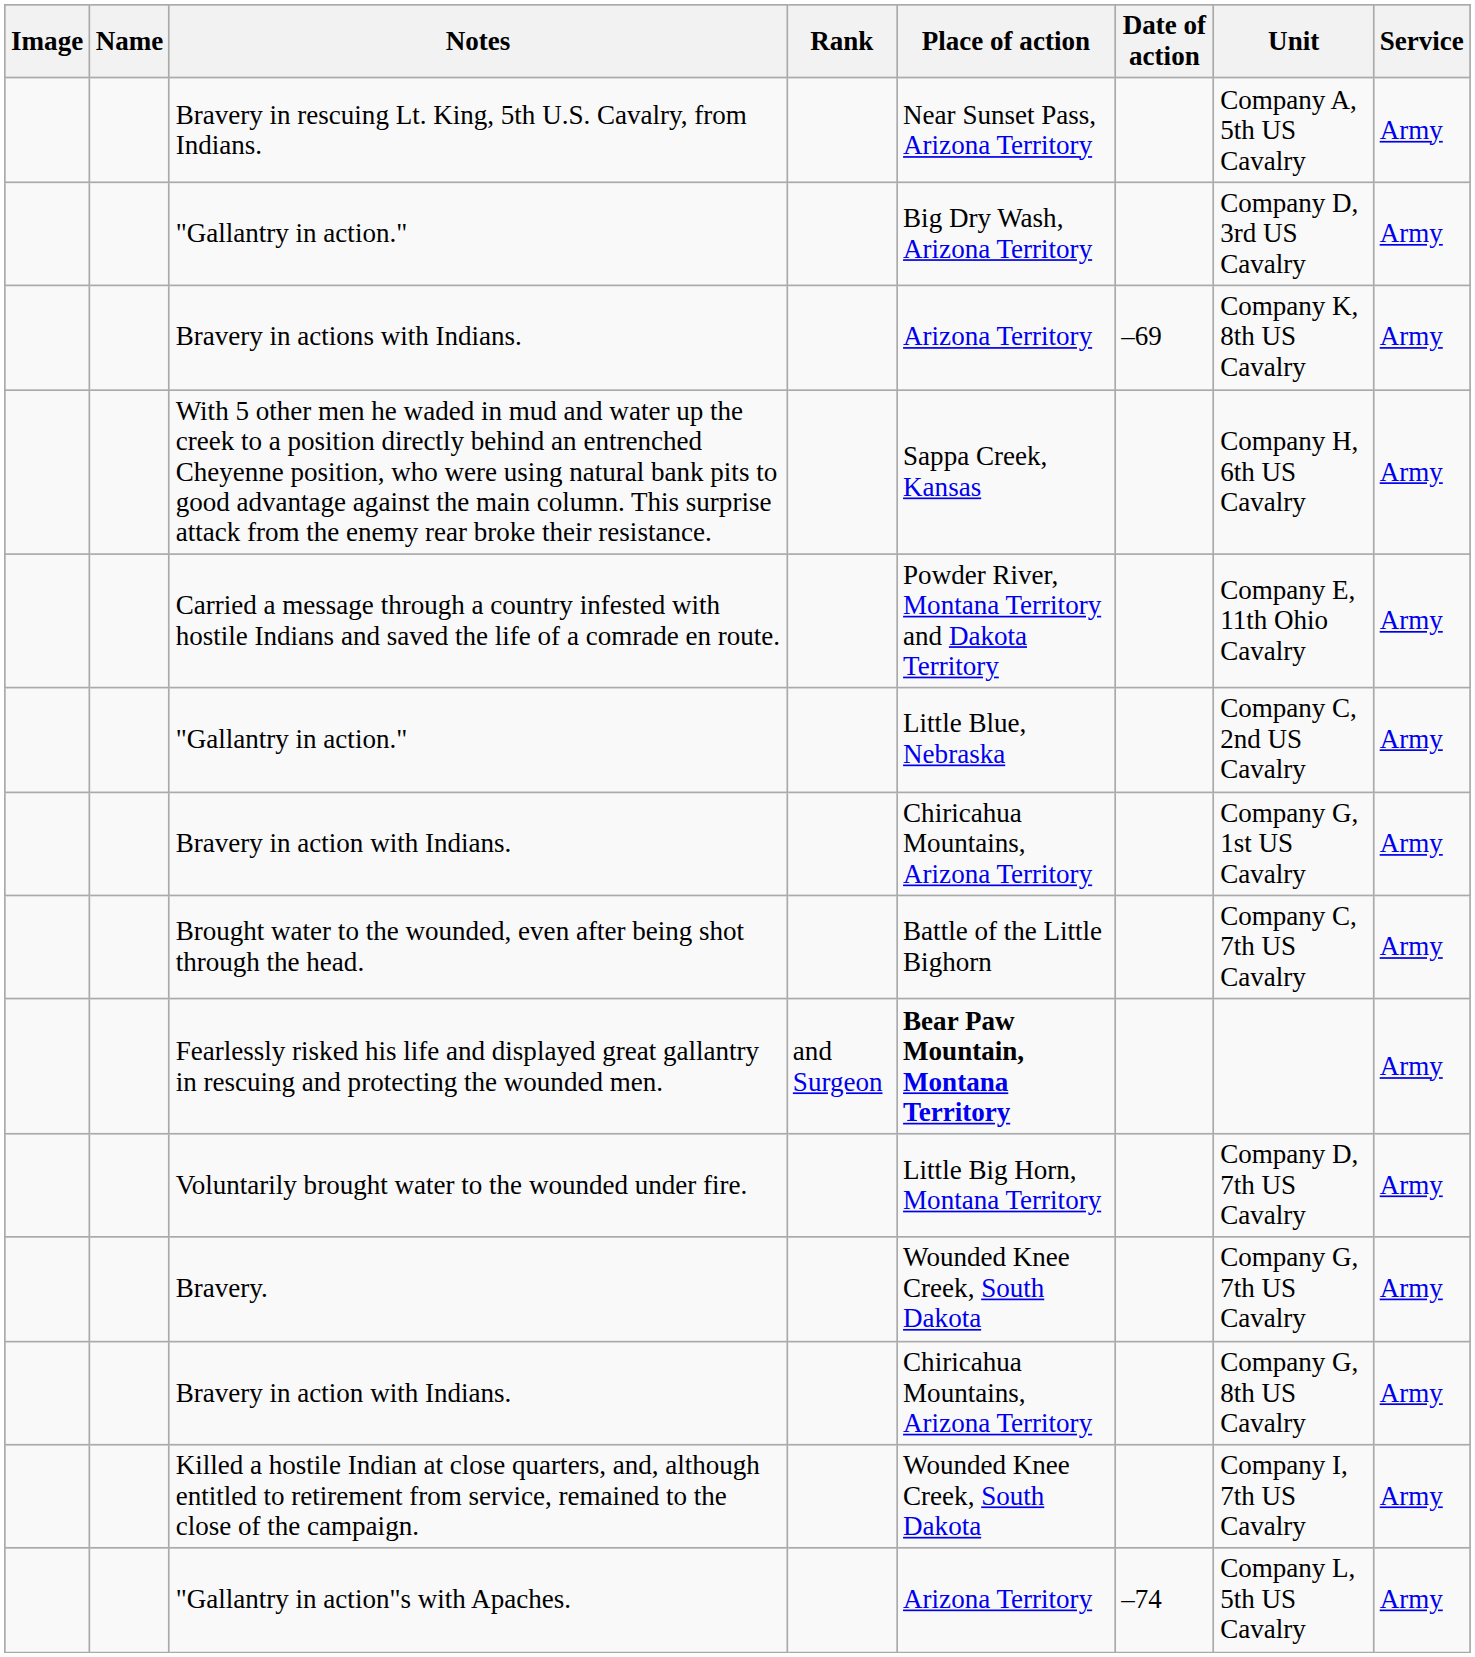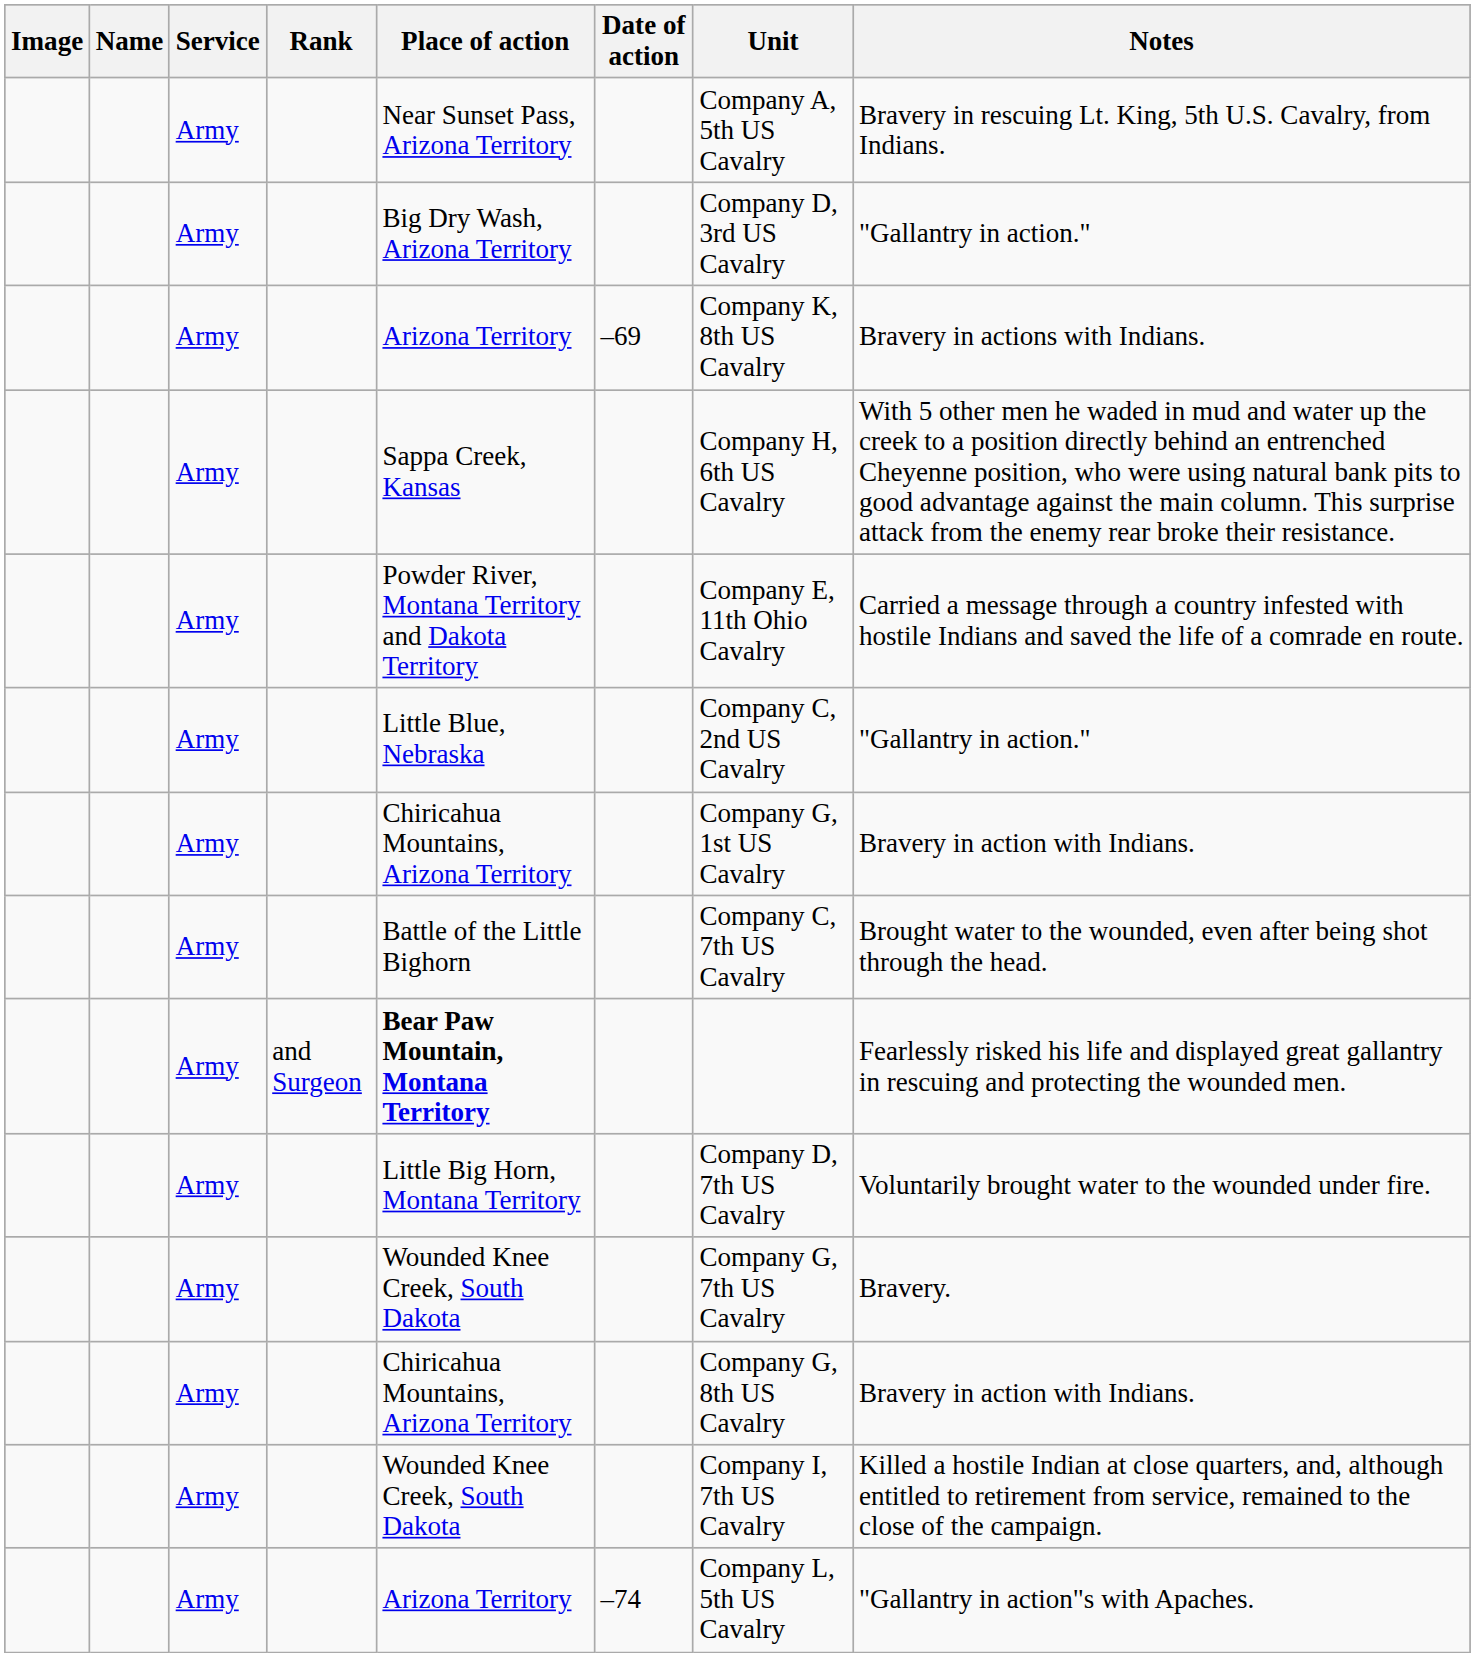columns swapped: Service <-> Notes
